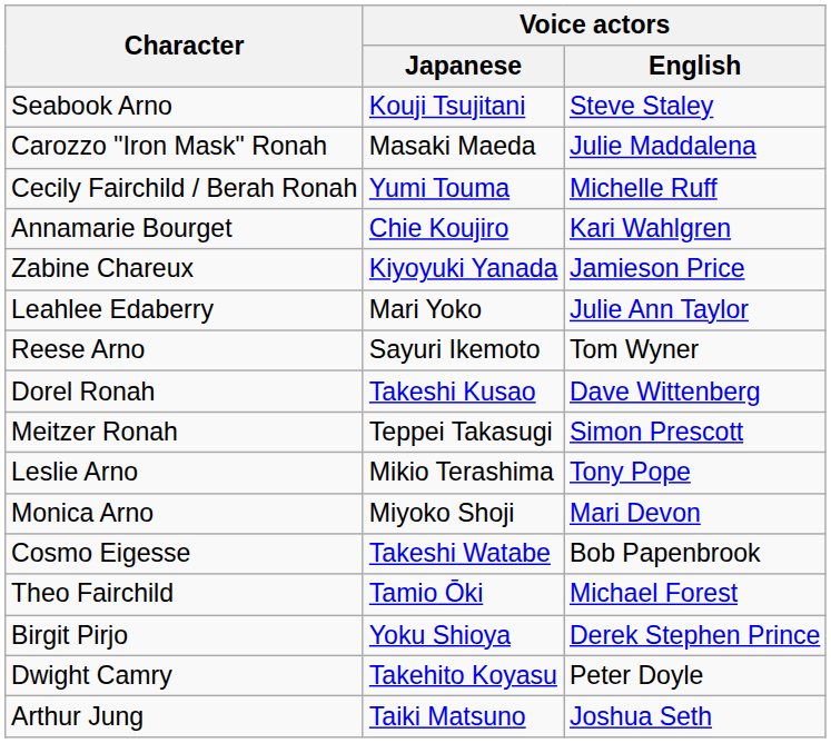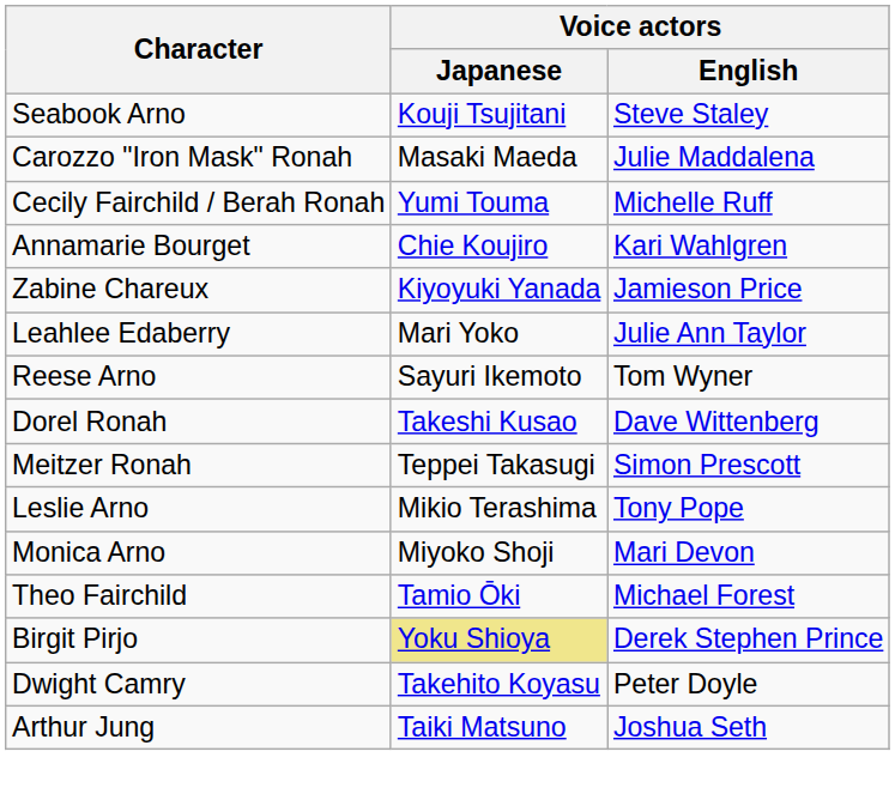- row: Cosmo Eigesse | Takeshi Watabe | Bob Papenbrook
Birgit Pirjo | Voice actors / Japanese: no background -> khaki background
